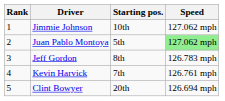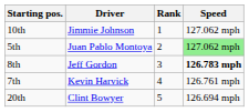columns swapped: Rank <-> Starting pos.
Jeff Gordon | Speed: normal -> bold
